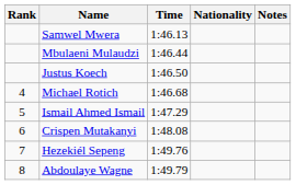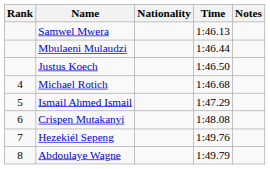columns swapped: Nationality <-> Time
